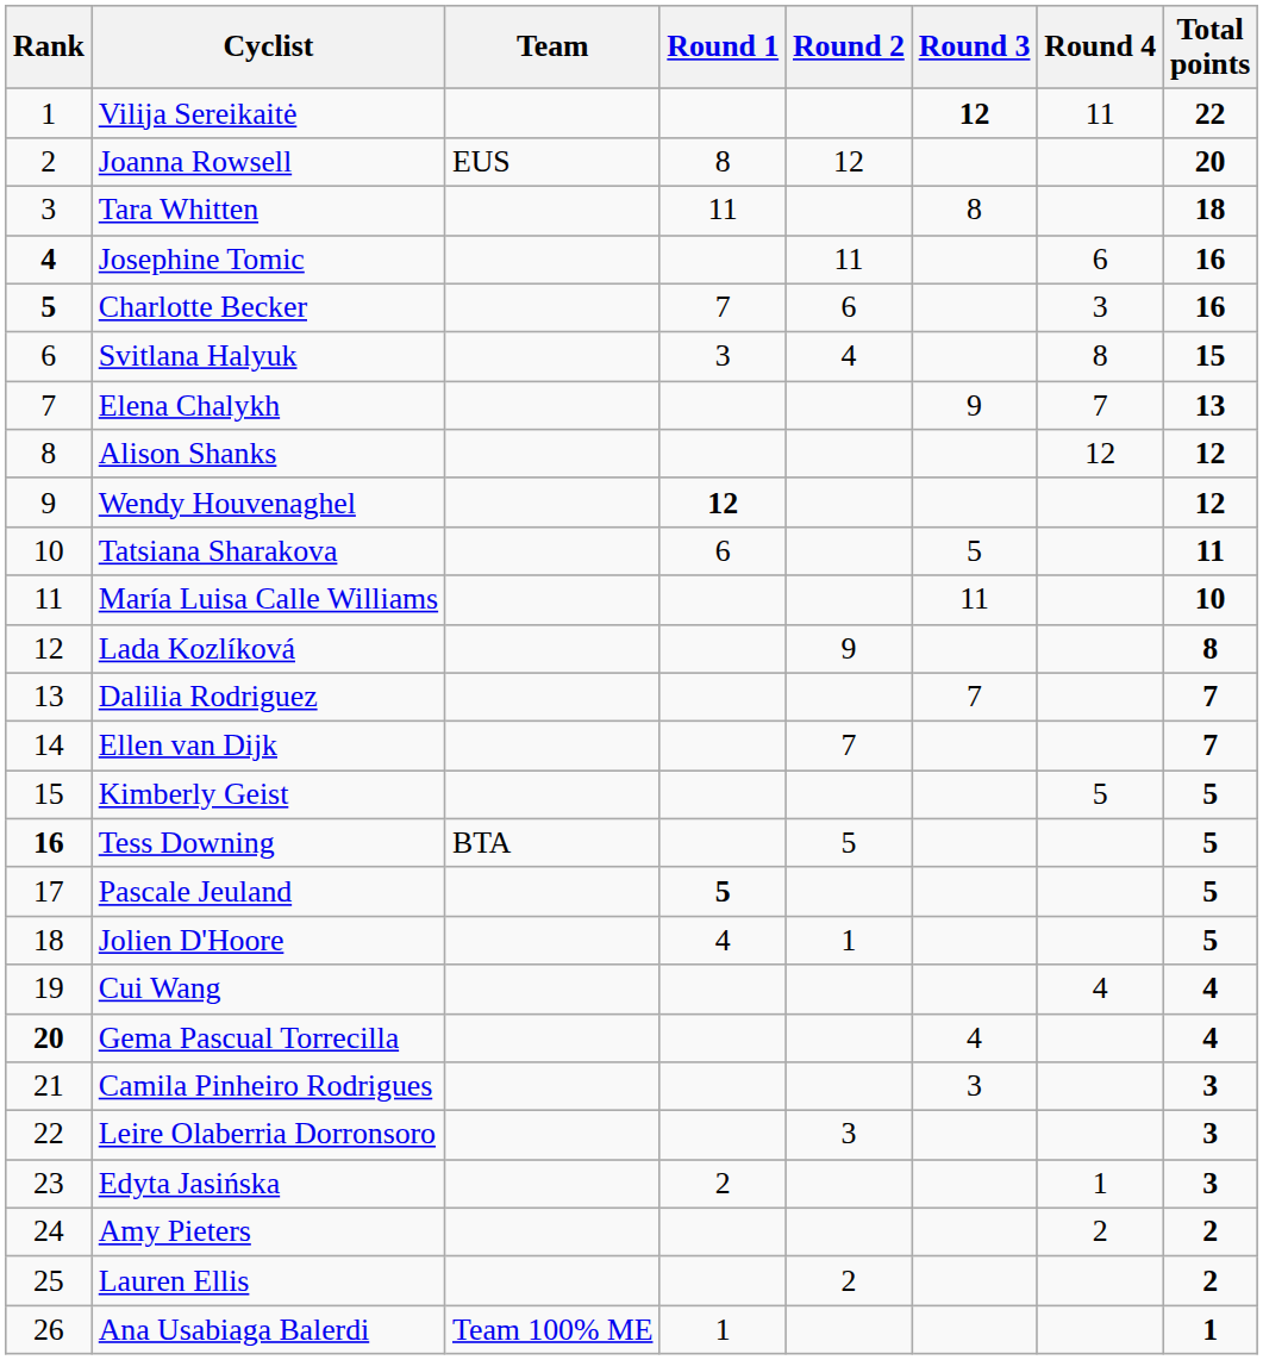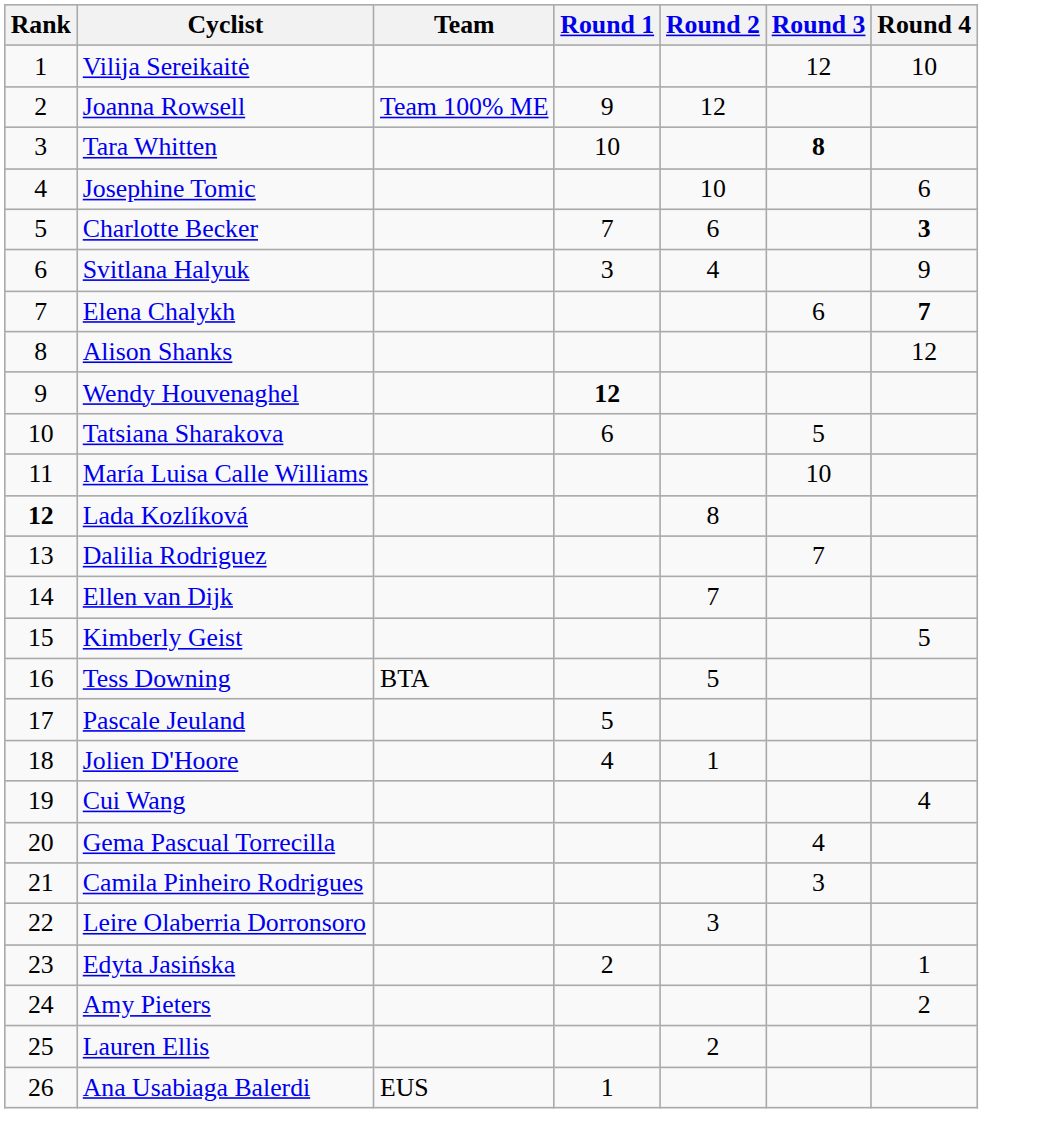- column: Total points | 22 | 20 | 18 | 16 | 16 | 15 | 13 | 12 | 12 | 11 | 10 | 8 | 7 | 7 | 5 | 5 | 5 | 5 | 4 | 4 | 3 | 3 | 3 | 2 | 2 | 1
Vilija Sereikaitė | Round 3: bold -> normal
Vilija Sereikaitė | Round 4: 11 -> 10
Joanna Rowsell | Team: EUS -> Team 100% ME
Joanna Rowsell | Round 1: 8 -> 9
Tara Whitten | Round 1: 11 -> 10
Tara Whitten | Round 3: normal -> bold
Josephine Tomic | Rank: bold -> normal
Josephine Tomic | Round 2: 11 -> 10
Charlotte Becker | Rank: bold -> normal
Charlotte Becker | Round 4: normal -> bold
Svitlana Halyuk | Round 4: 8 -> 9
Elena Chalykh | Round 3: 9 -> 6
Elena Chalykh | Round 4: normal -> bold
María Luisa Calle Williams | Round 3: 11 -> 10
Lada Kozlíková | Rank: normal -> bold
Lada Kozlíková | Round 2: 9 -> 8
Tess Downing | Rank: bold -> normal
Pascale Jeuland | Round 1: bold -> normal
Gema Pascual Torrecilla | Rank: bold -> normal
Ana Usabiaga Balerdi | Team: Team 100% ME -> EUS
